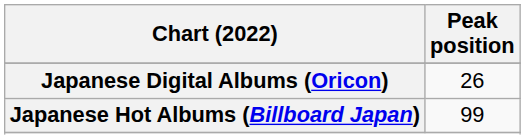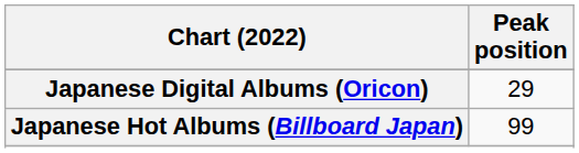Japanese Digital Albums (Oricon) | Peak position: 26 -> 29
